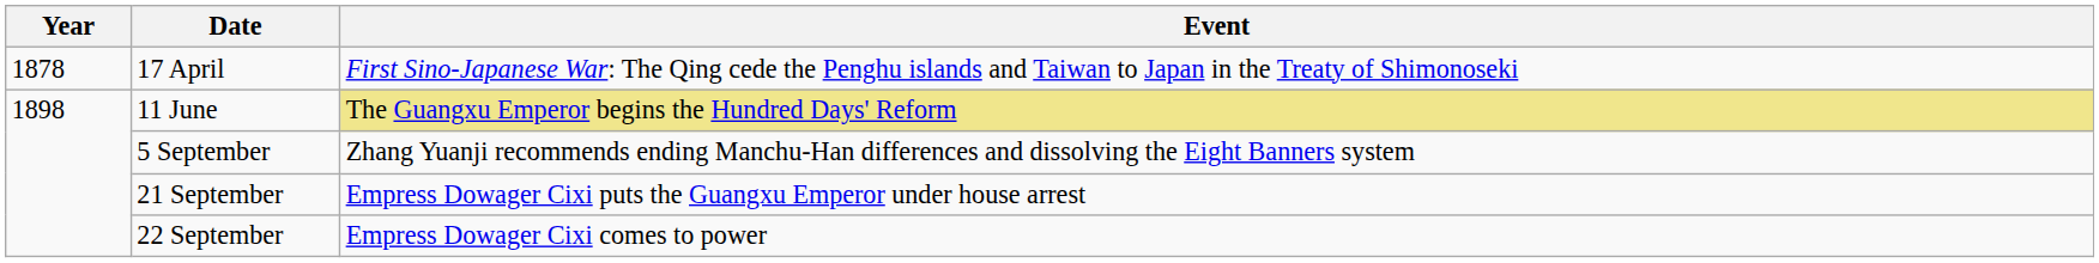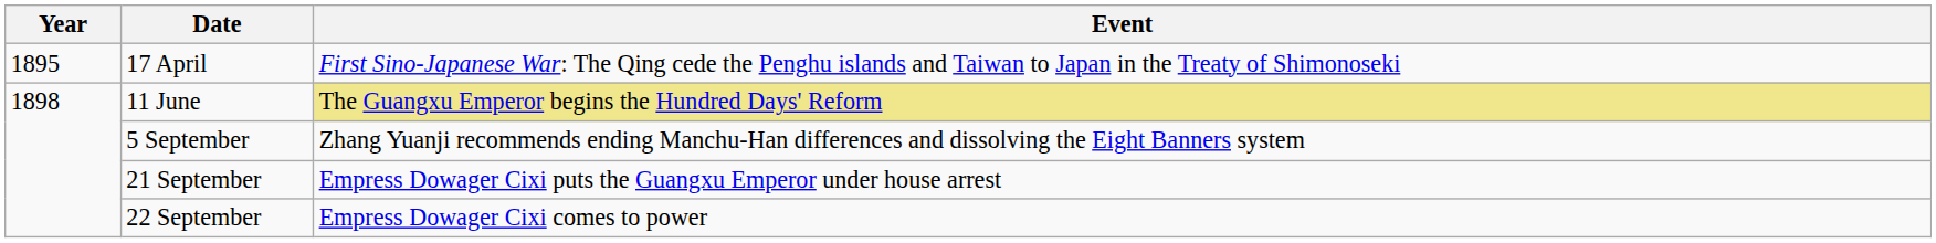17 April | Year: 1878 -> 1895
